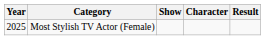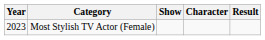Most Stylish TV Actor (Female) | Year: 2025 -> 2023
